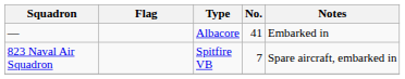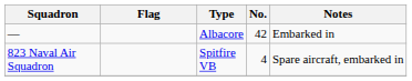— | No.: 41 -> 42
823 Naval Air Squadron | No.: 7 -> 4
